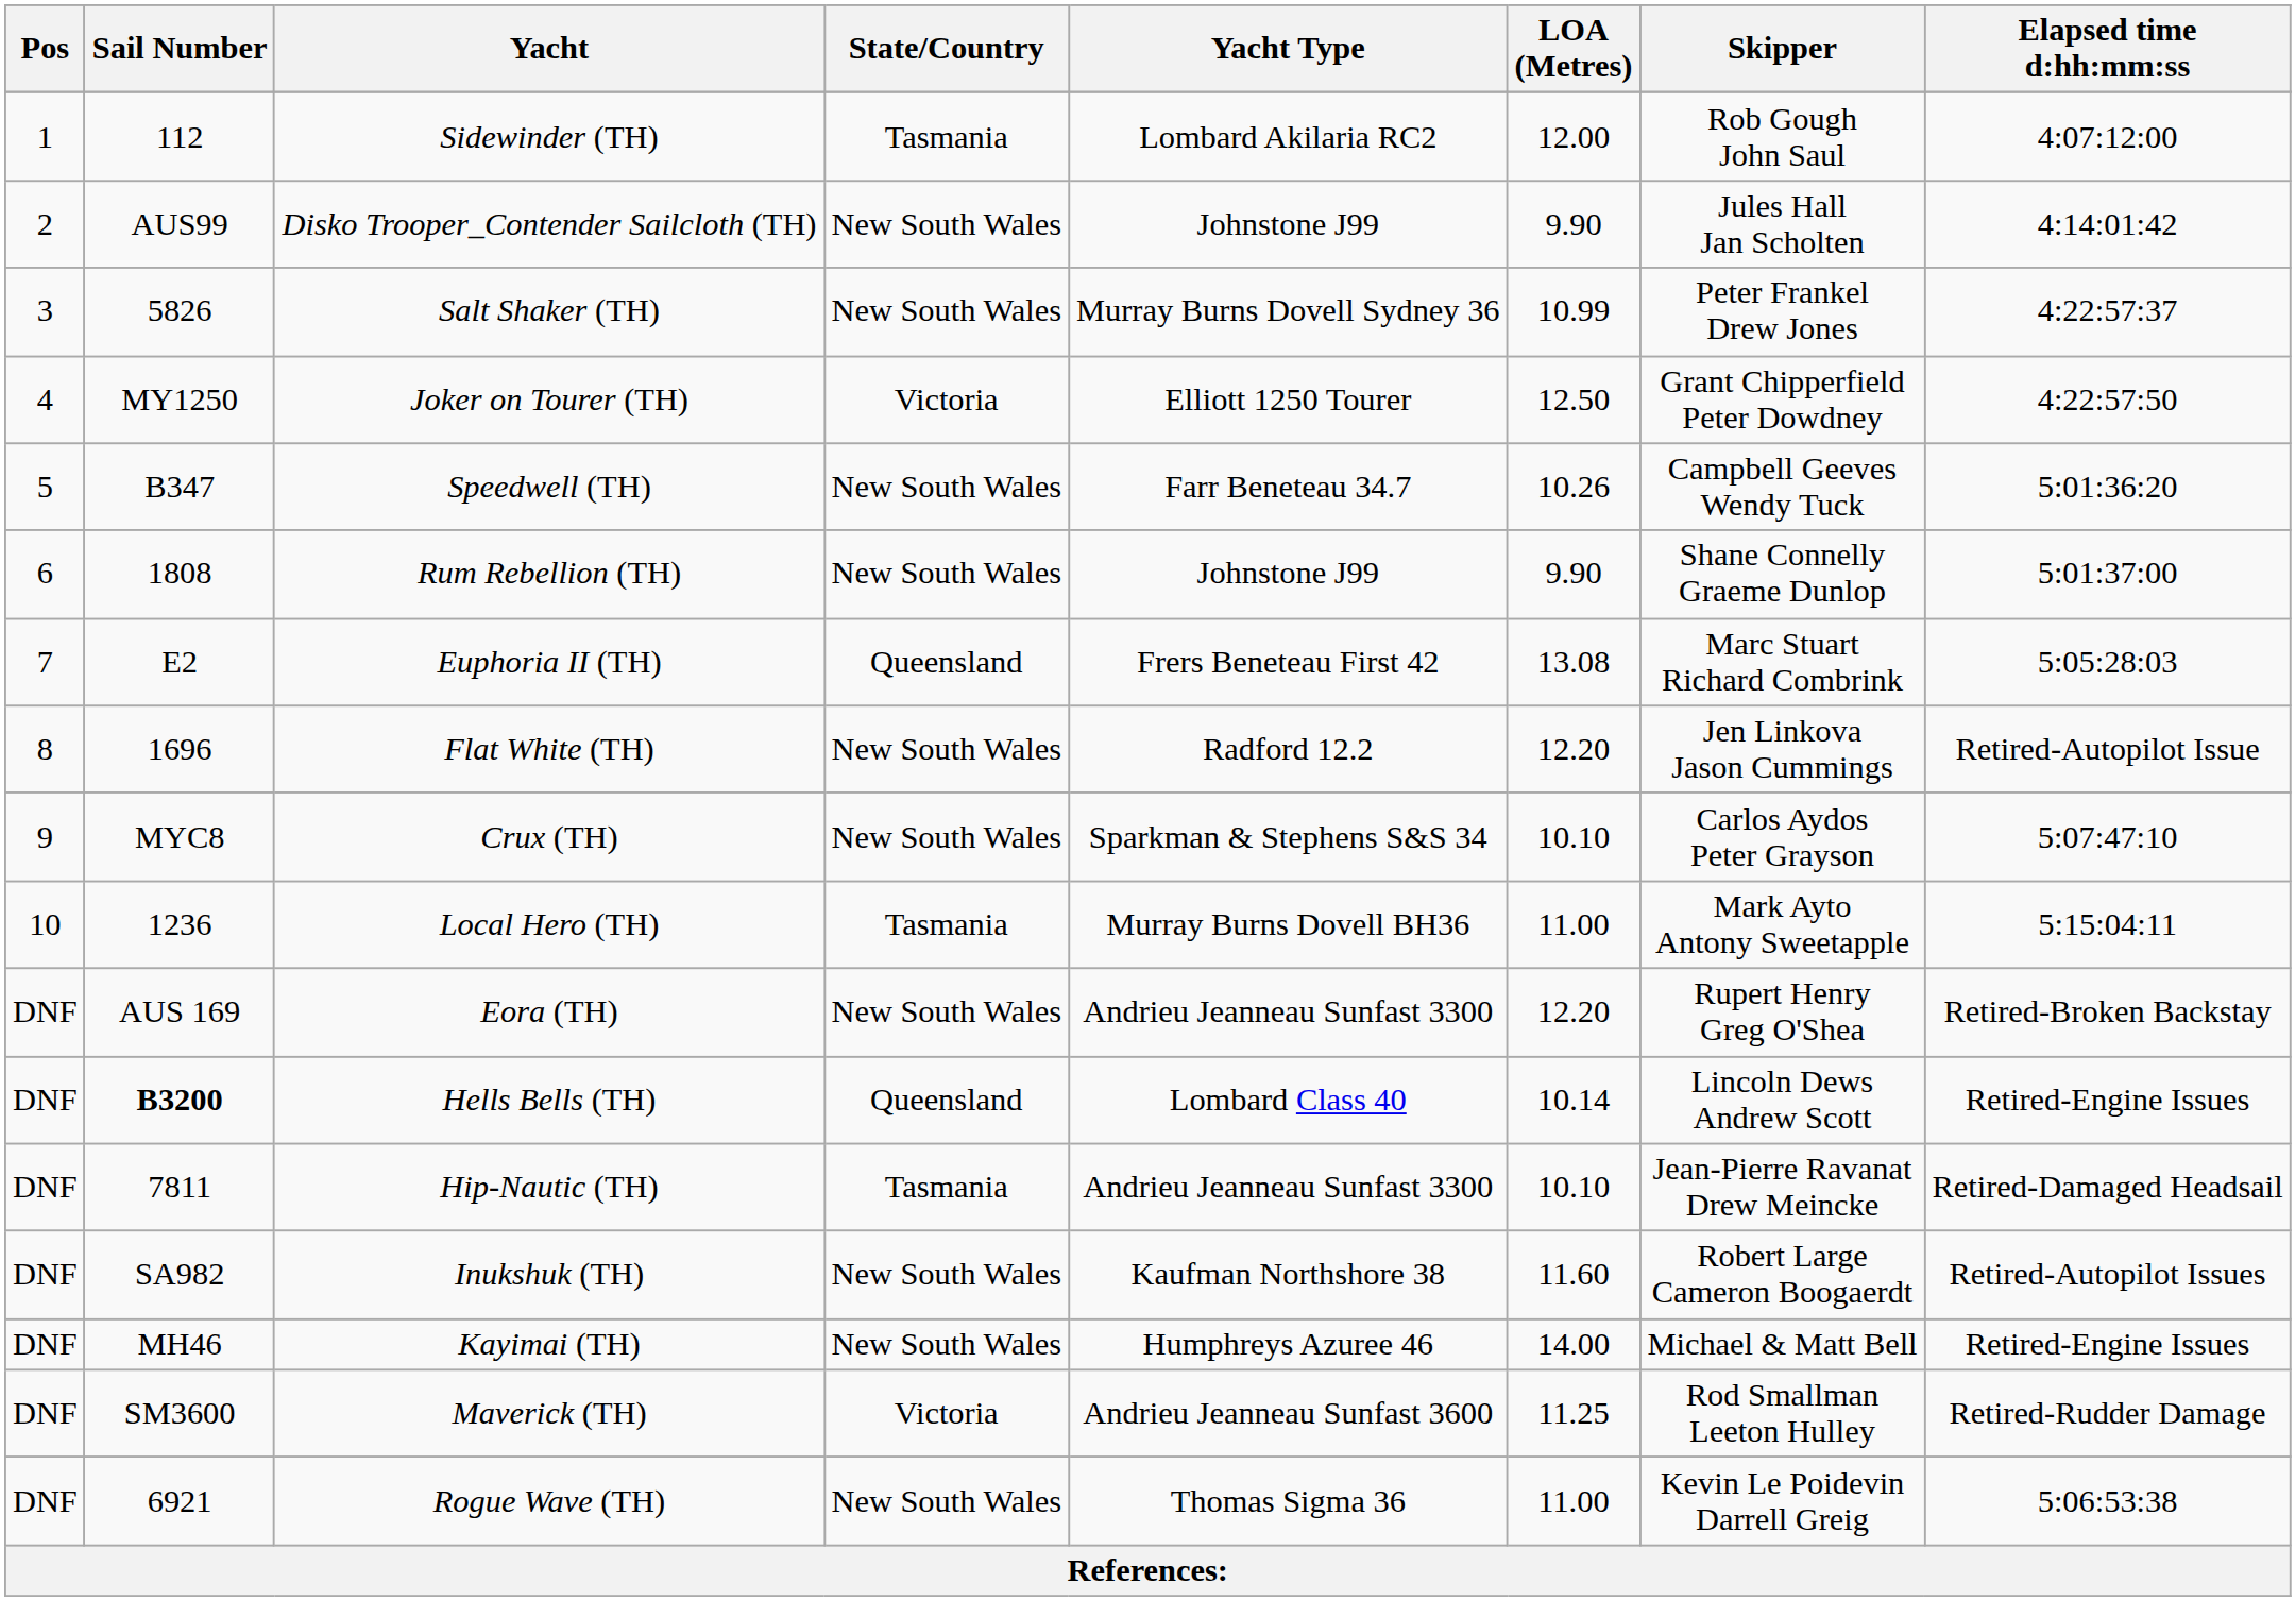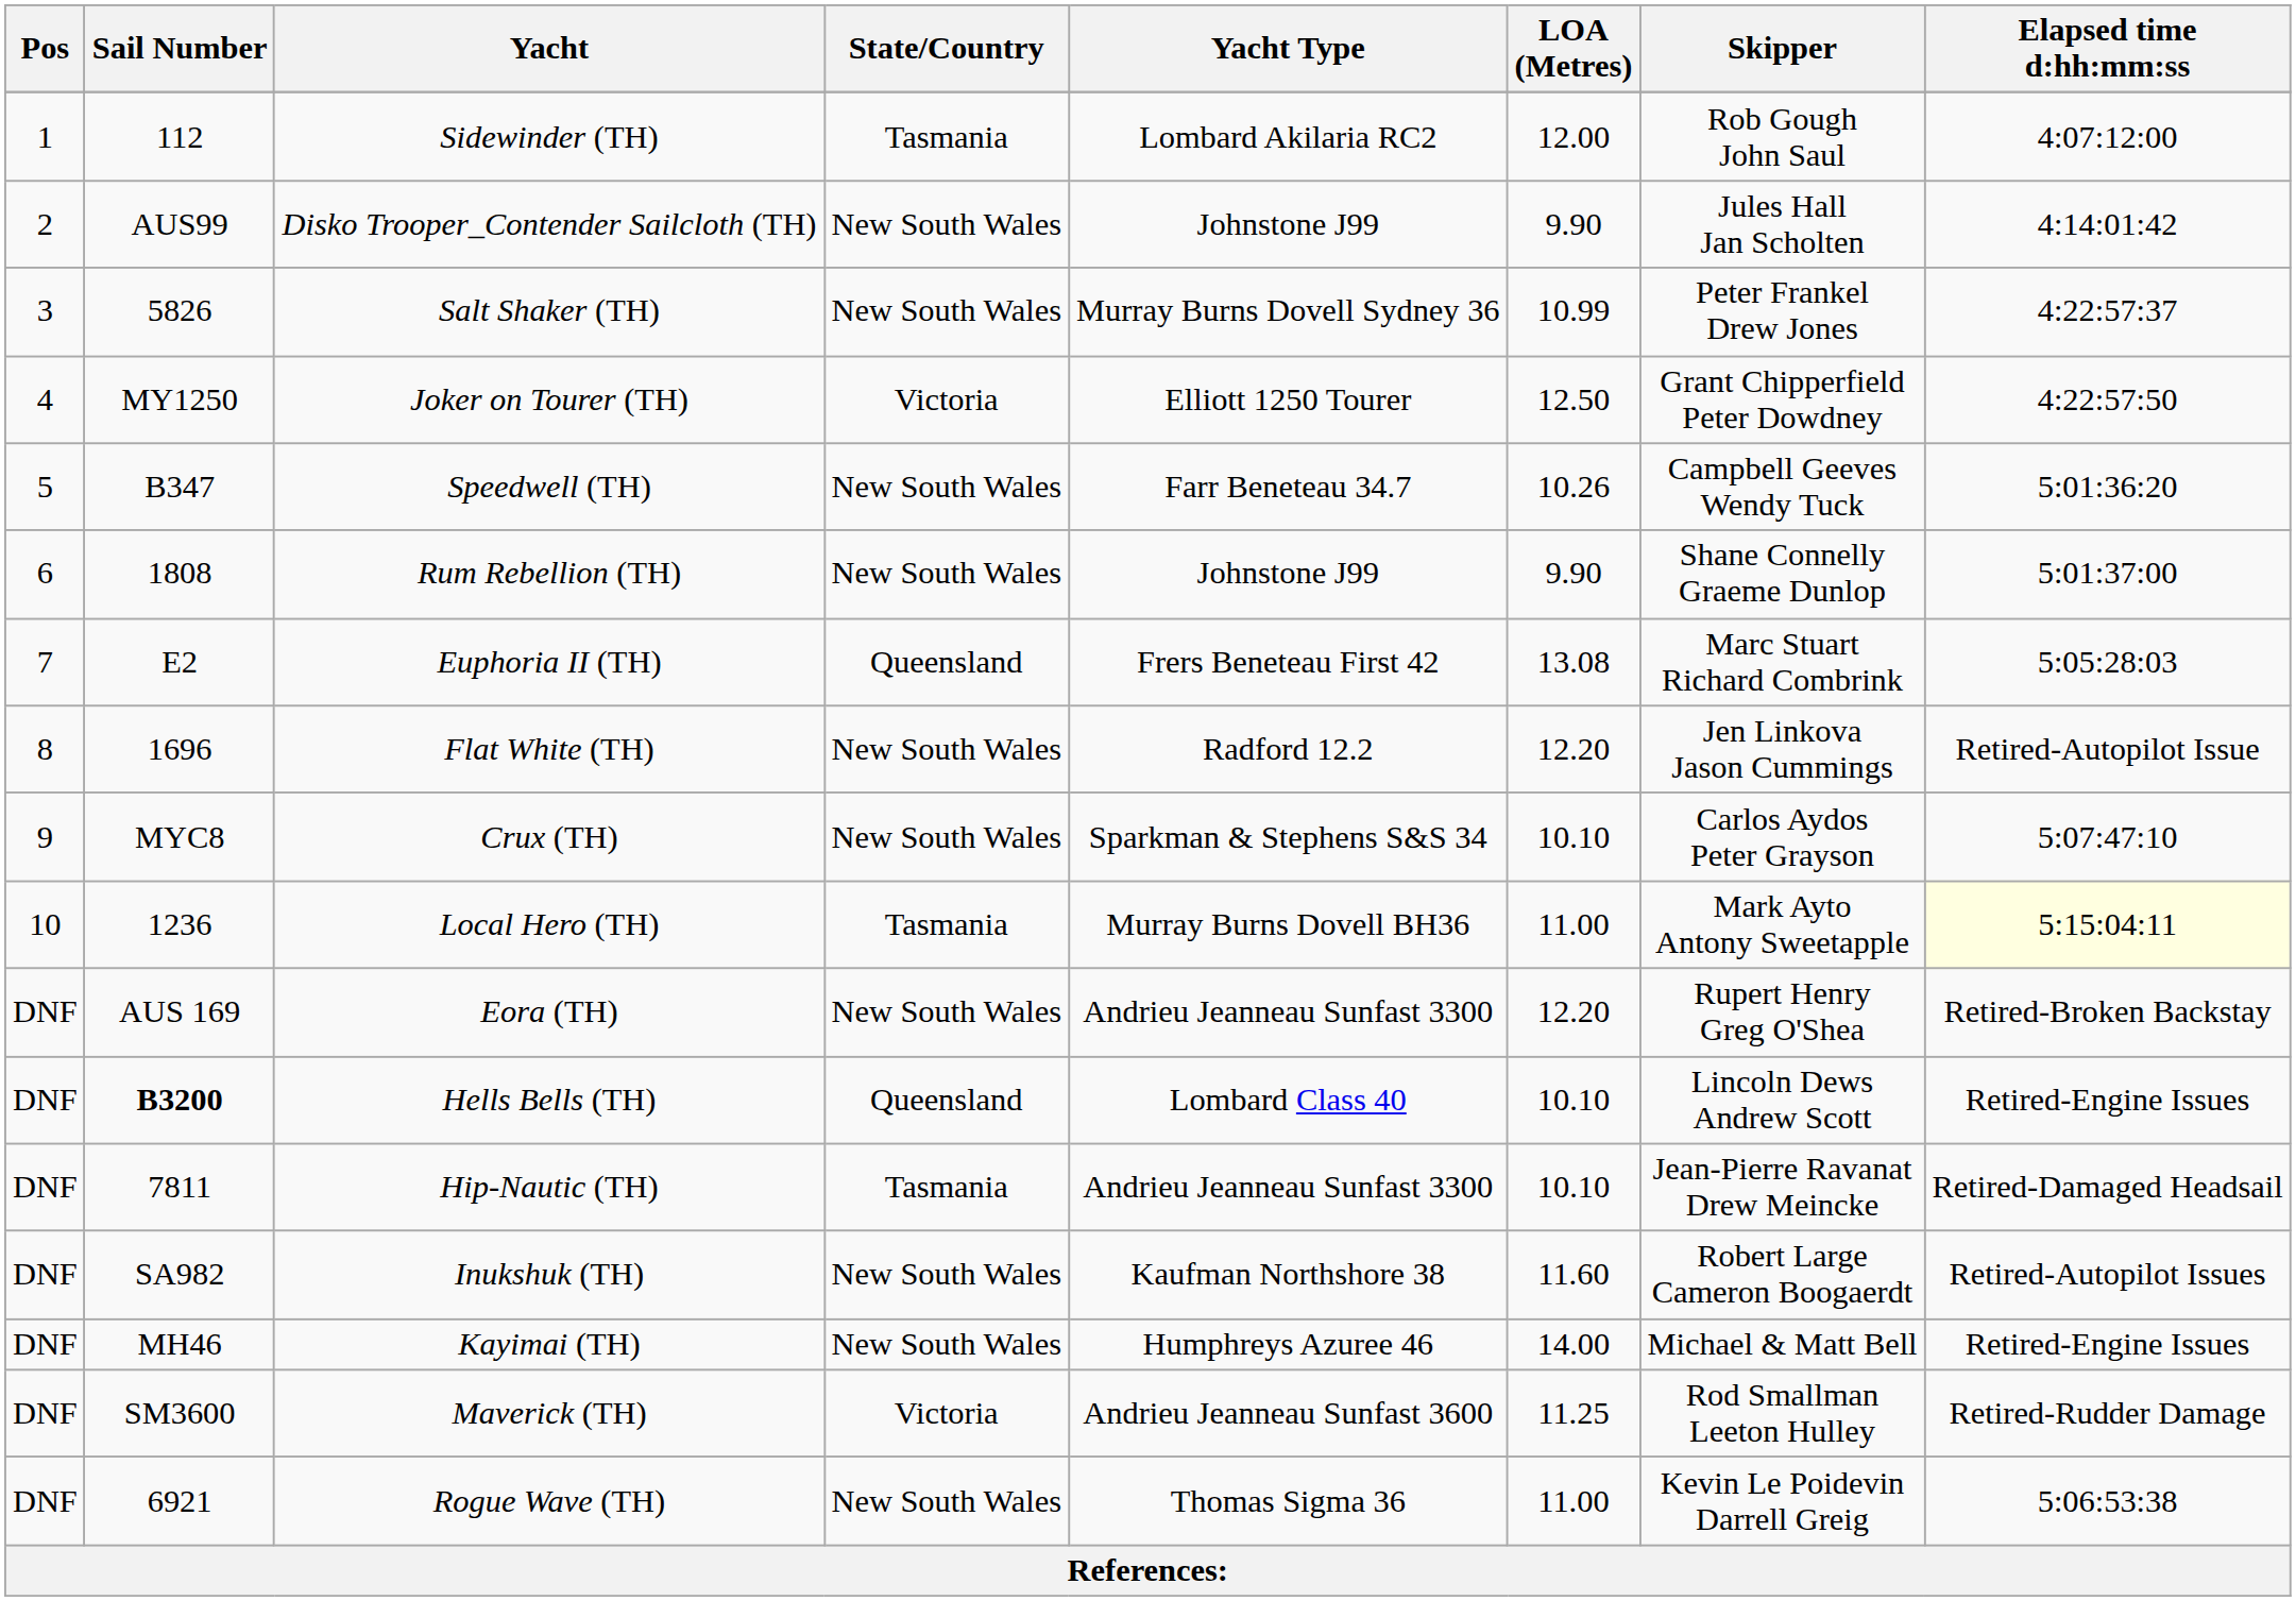Local Hero (TH) | Elapsed time d:hh:mm:ss: no background -> lightyellow background
Hells Bells (TH) | LOA (Metres): 10.14 -> 10.10
